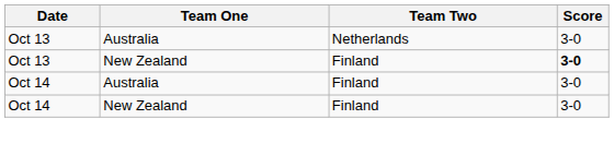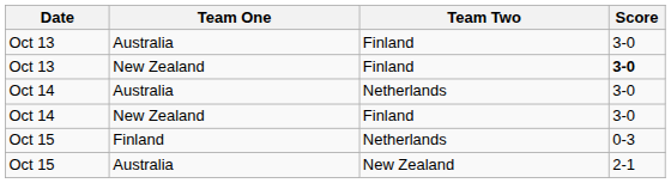Oct 13 / Australia | Team Two: Netherlands -> Finland
Oct 14 / Australia | Team Two: Finland -> Netherlands
+ row: Oct 15 | Finland | Netherlands | 0-3
+ row: Oct 15 | Australia | New Zealand | 2-1
